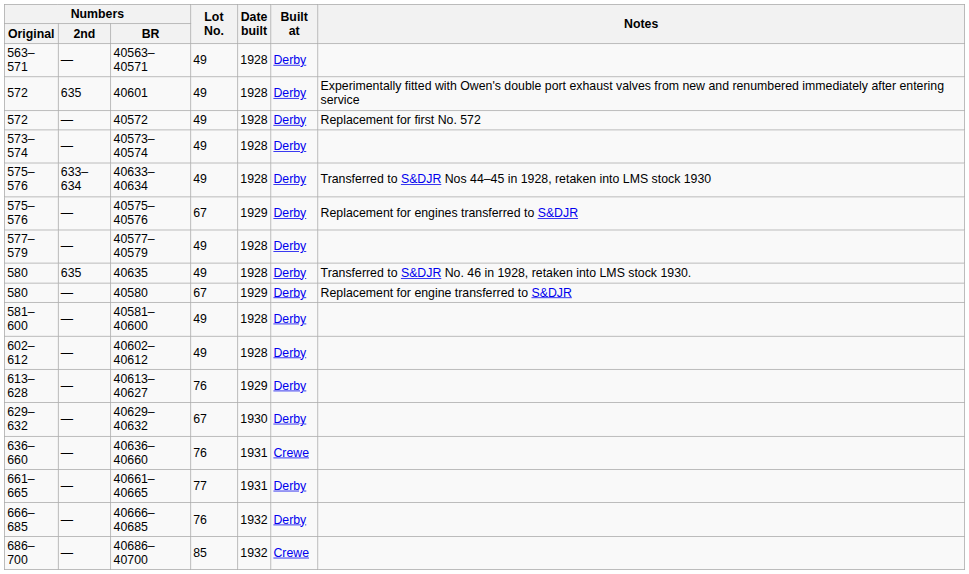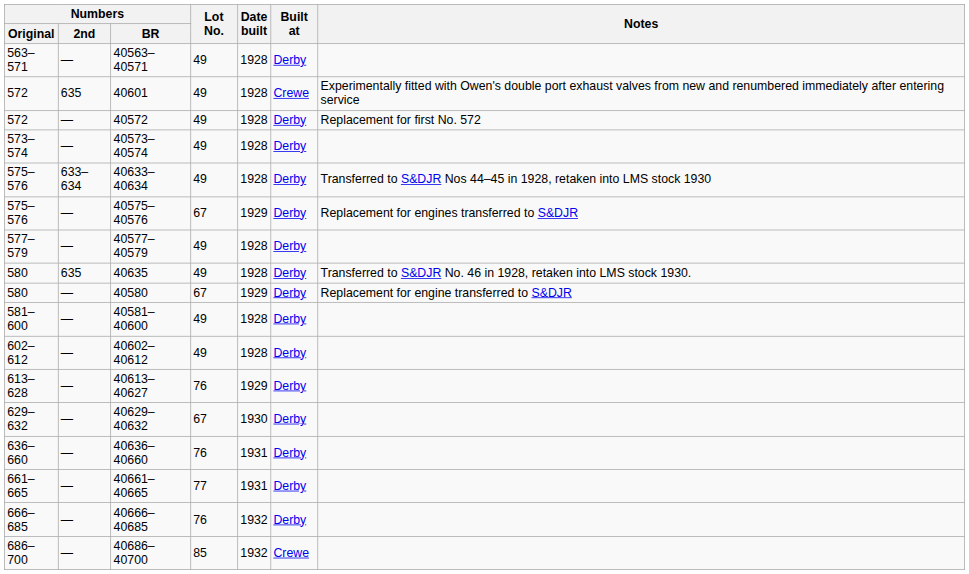40601 | Built at: Derby -> Crewe
40636–40660 | Built at: Crewe -> Derby
